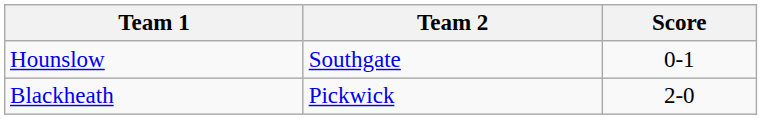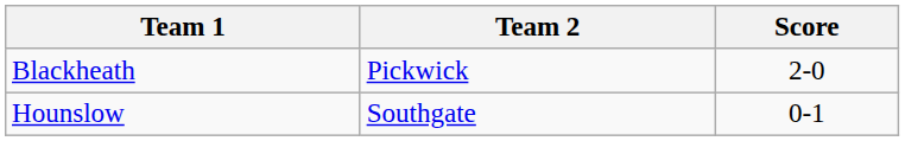rows swapped: Hounslow <-> Blackheath
